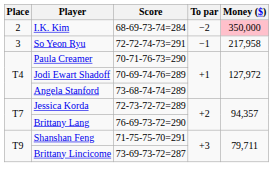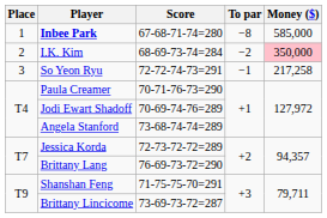+ row: 1 | Inbee Park | 67-68-71-74=280 | −8 | 585,000
So Yeon Ryu | Money ($): 217,958 -> 217,258
